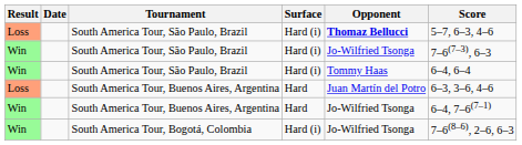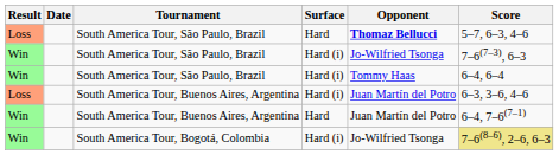Loss / South America Tour, São Paulo, Brazil | Surface: Hard (i) -> Hard
Loss / South America Tour, Buenos Aires, Argentina | Surface: Hard -> Hard (i)
Win / South America Tour, Buenos Aires, Argentina | Opponent: Jo-Wilfried Tsonga -> Juan Martín del Potro
South America Tour, Bogotá, Colombia | Score: no background -> khaki background
